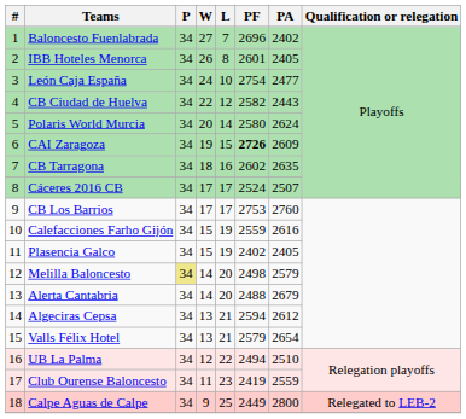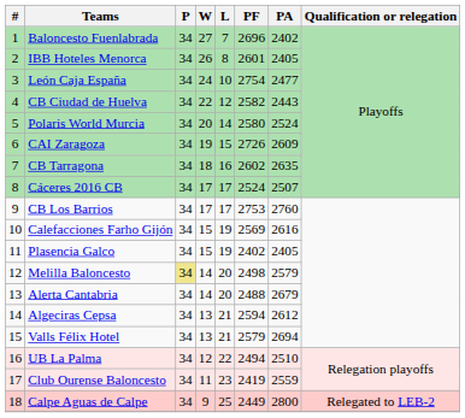Polaris World Murcia | PA: 2624 -> 2524
CAI Zaragoza | PF: bold -> normal
Calefacciones Farho Gijón | PF: 2559 -> 2569
Valls Félix Hotel | PA: 2654 -> 2694
